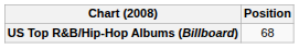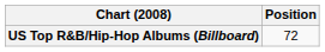US Top R&B/Hip-Hop Albums (Billboard) | Position: 68 -> 72
